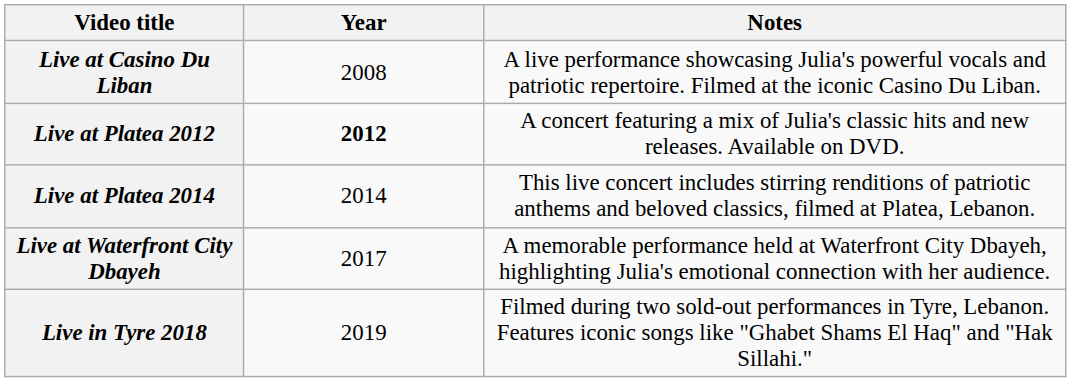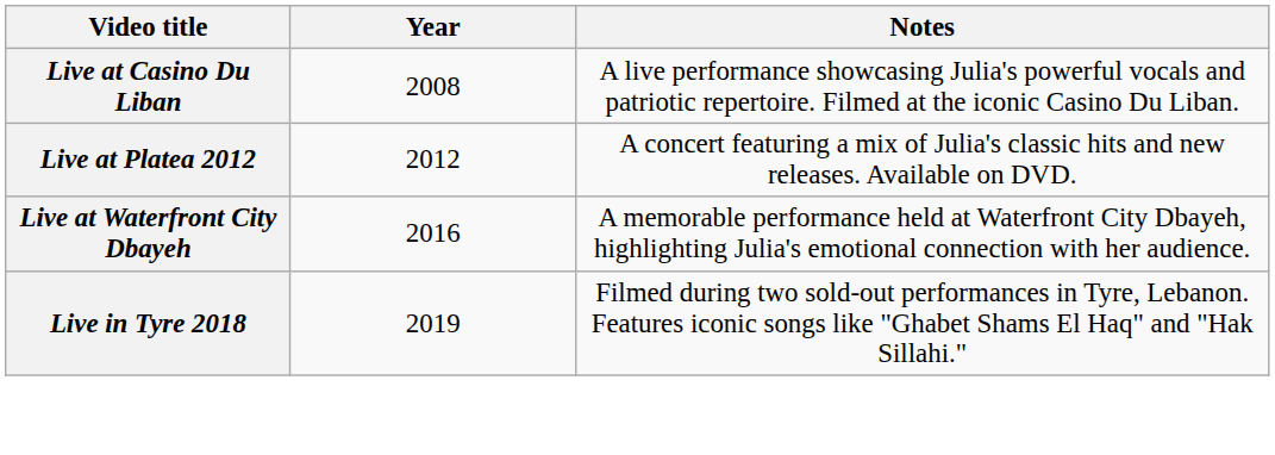Live at Platea 2012 | Year: bold -> normal
- row: Live at Platea 2014 | 2014 | This live concert includes stirring renditions of patriotic anthems and beloved classics, filmed at Platea, Lebanon.
Live at Waterfront City Dbayeh | Year: 2017 -> 2016
